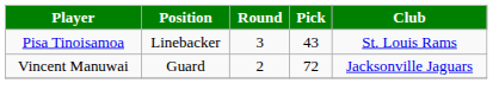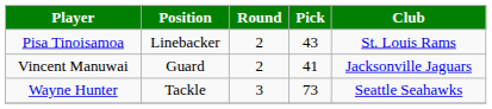Pisa Tinoisamoa | Round: 3 -> 2
Vincent Manuwai | Pick: 72 -> 41
+ row: Wayne Hunter | Tackle | 3 | 73 | Seattle Seahawks
